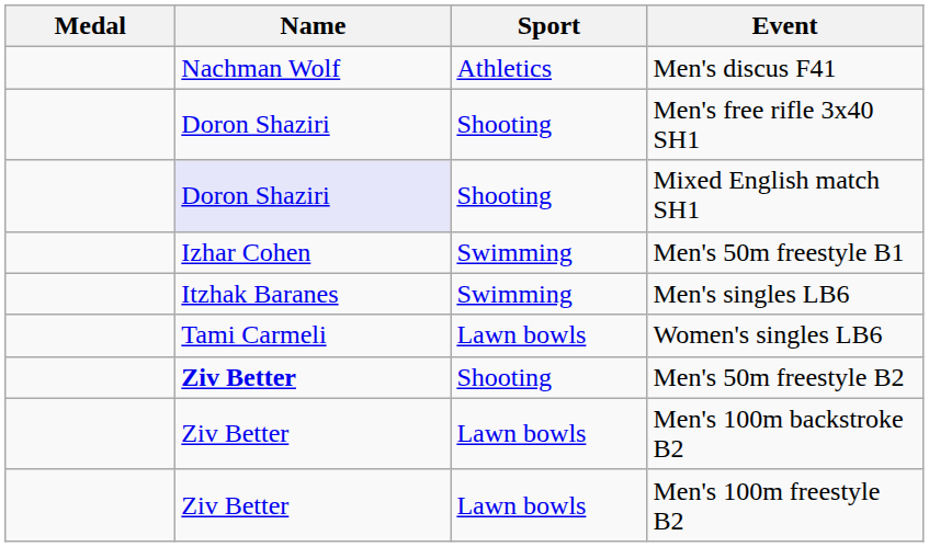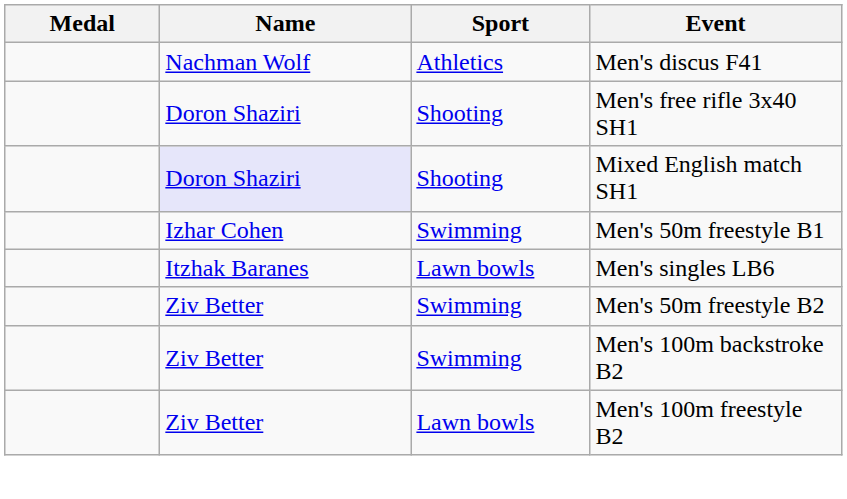Men's singles LB6 | Sport: Swimming -> Lawn bowls
- row: Tami Carmeli | Lawn bowls | Women's singles LB6
Men's 50m freestyle B2 | Name: bold -> normal
Men's 50m freestyle B2 | Sport: Shooting -> Swimming
Men's 100m backstroke B2 | Sport: Lawn bowls -> Swimming
